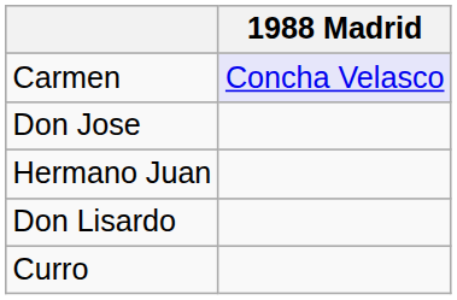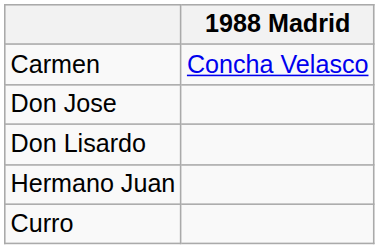Carmen | 1988 Madrid: lavender background -> no background
rows swapped: Don Lisardo <-> Hermano Juan
